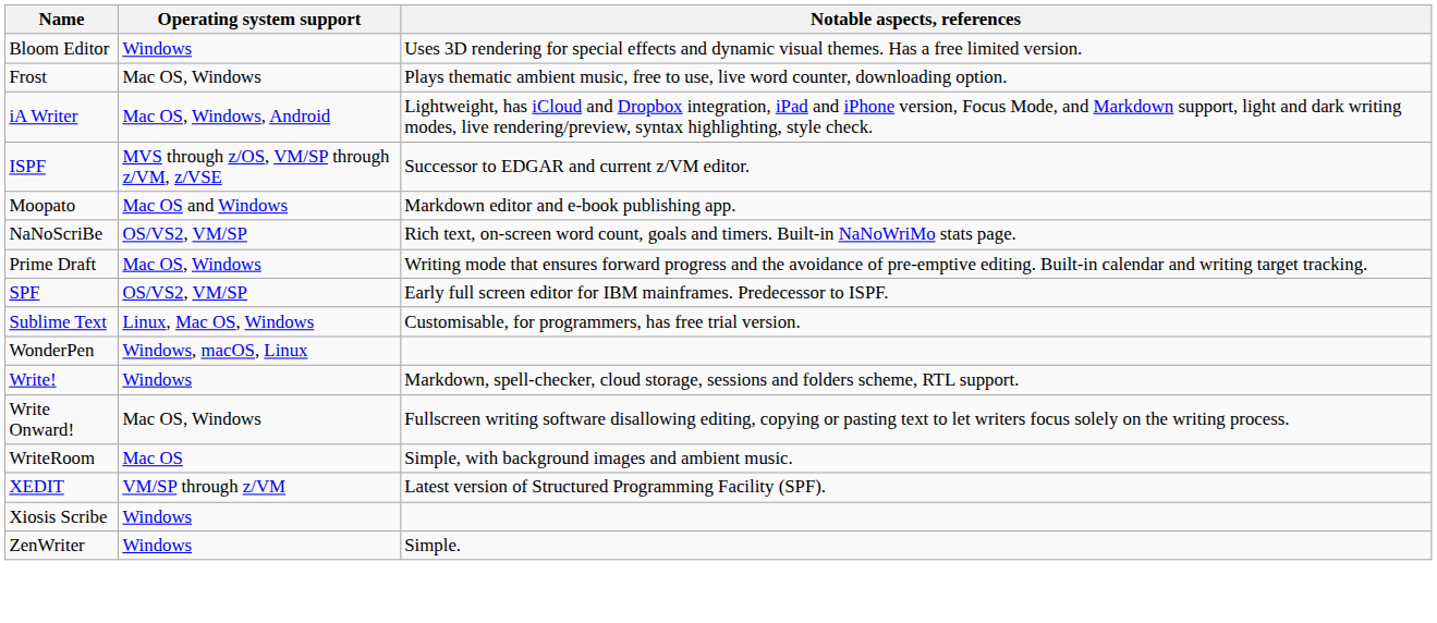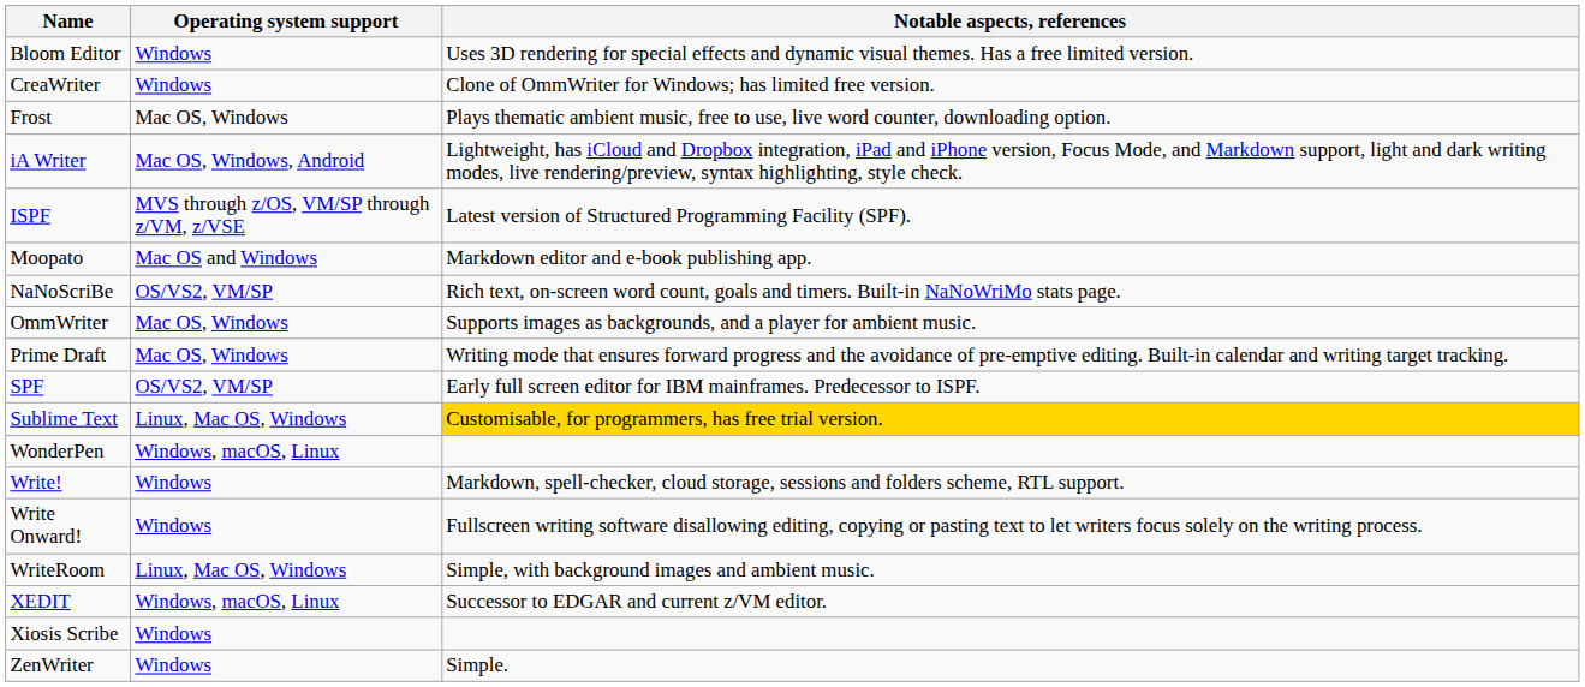+ row: CreaWriter | Windows | Clone of OmmWriter for Windows; has limited free version.
ISPF | Notable aspects, references: Successor to EDGAR and current z/VM editor. -> Latest version of Structured Programming Facility (SPF).
+ row: OmmWriter | Mac OS, Windows | Supports images as backgrounds, and a player for ambient music.
Sublime Text | Notable aspects, references: no background -> gold background
Write Onward! | Operating system support: Mac OS, Windows -> Windows
WriteRoom | Operating system support: Mac OS -> Linux, Mac OS, Windows
XEDIT | Operating system support: VM/SP through z/VM -> Windows, macOS, Linux
XEDIT | Notable aspects, references: Latest version of Structured Programming Facility (SPF). -> Successor to EDGAR and current z/VM editor.
